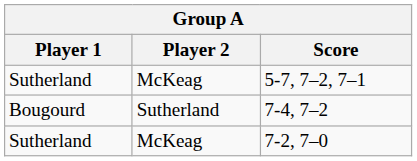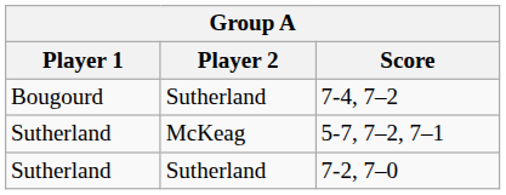rows swapped: 5-7, 7–2, 7–1 <-> 7-4, 7–2
7-2, 7–0 | Player 2: McKeag -> Sutherland
